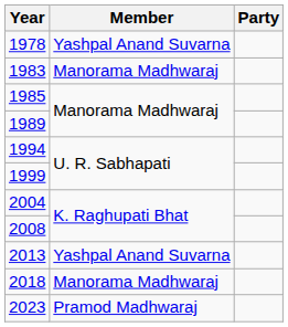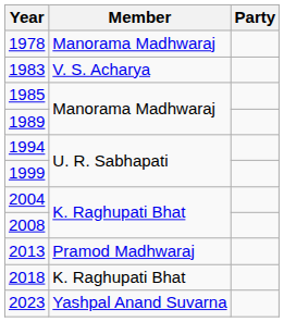1978 | Member: Yashpal Anand Suvarna -> Manorama Madhwaraj
1983 | Member: Manorama Madhwaraj -> V. S. Acharya
2013 | Member: Yashpal Anand Suvarna -> Pramod Madhwaraj
2018 | Member: Manorama Madhwaraj -> K. Raghupati Bhat
2023 | Member: Pramod Madhwaraj -> Yashpal Anand Suvarna
